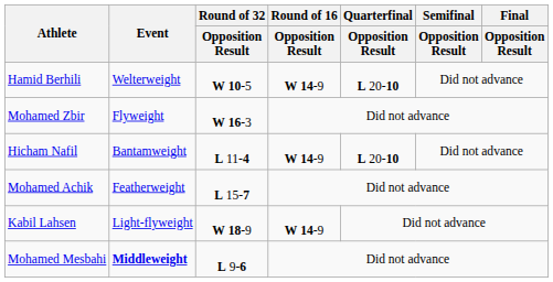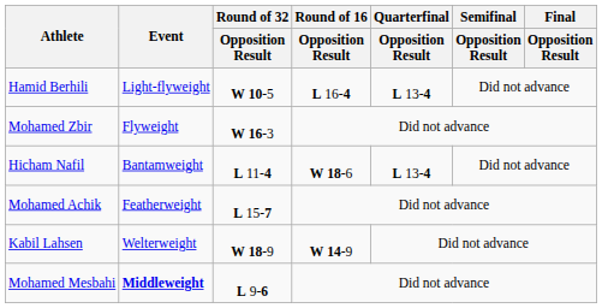Hamid Berhili | Event: Welterweight -> Light-flyweight
Hamid Berhili | Round of 16 / Opposition Result: W 14-9 -> L 16-4
Hamid Berhili | Quarterfinal / Opposition Result: L 20-10 -> L 13-4
Hicham Nafil | Round of 16 / Opposition Result: W 14-9 -> W 18-6
Hicham Nafil | Quarterfinal / Opposition Result: L 20-10 -> L 13-4
Kabil Lahsen | Event: Light-flyweight -> Welterweight
